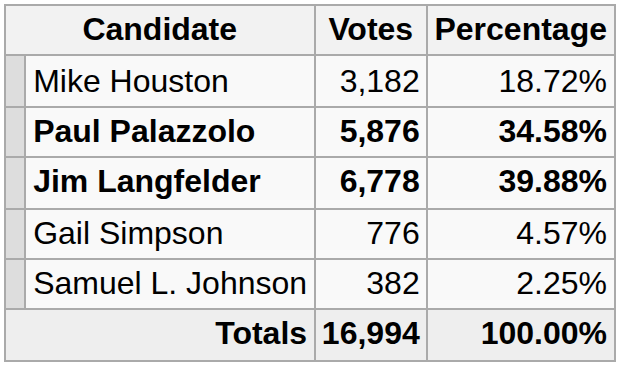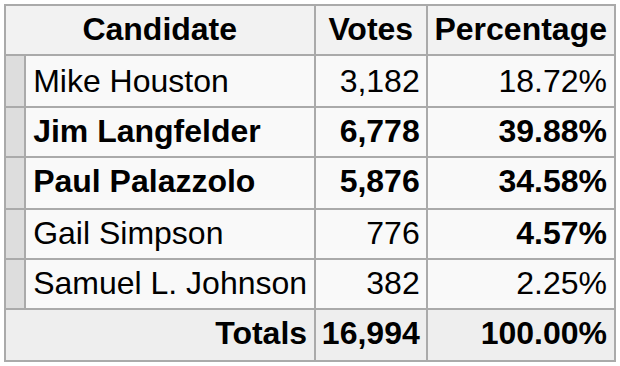rows swapped: Paul Palazzolo <-> Jim Langfelder
Gail Simpson | Percentage: normal -> bold
